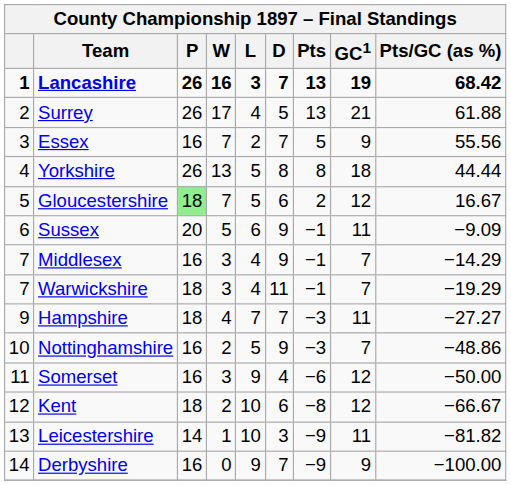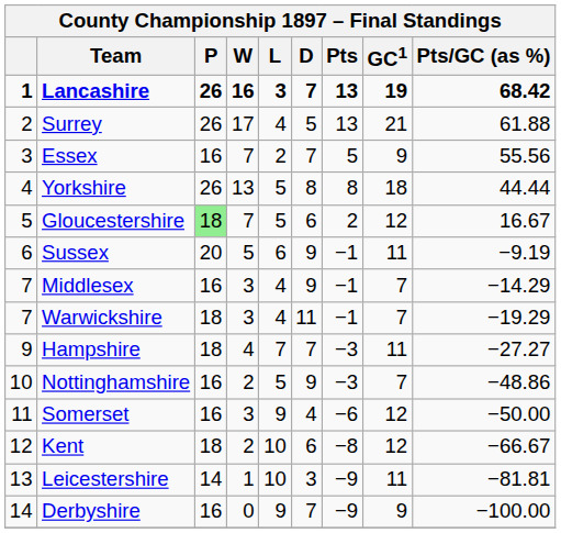Sussex | Pts/GC (as %): −9.09 -> −9.19
Leicestershire | Pts/GC (as %): −81.82 -> −81.81
